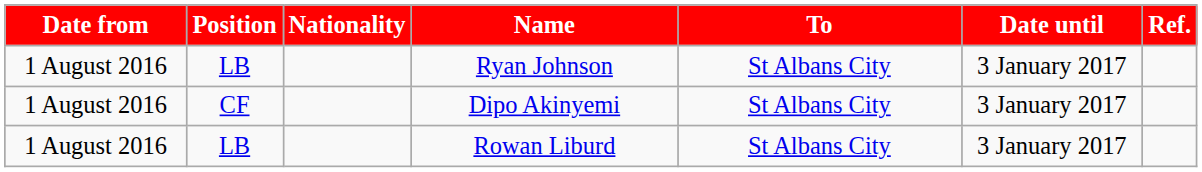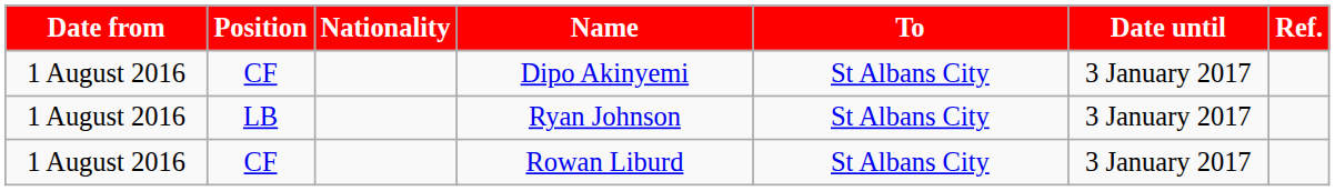rows swapped: Dipo Akinyemi <-> Ryan Johnson
Rowan Liburd | Position: LB -> CF
